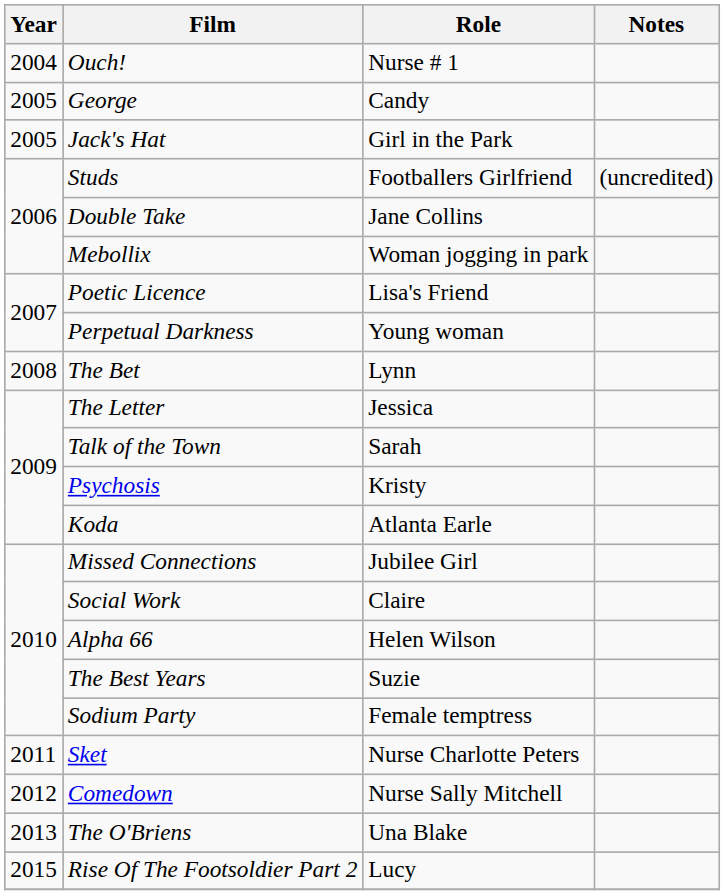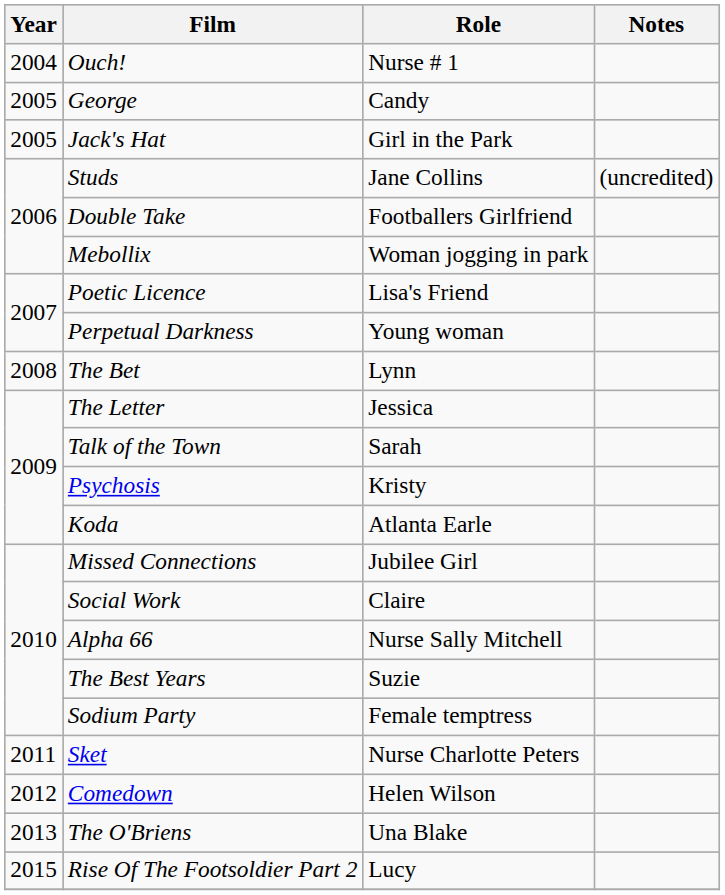Studs | Role: Footballers Girlfriend -> Jane Collins
Double Take | Role: Jane Collins -> Footballers Girlfriend
Alpha 66 | Role: Helen Wilson -> Nurse Sally Mitchell
Comedown | Role: Nurse Sally Mitchell -> Helen Wilson
